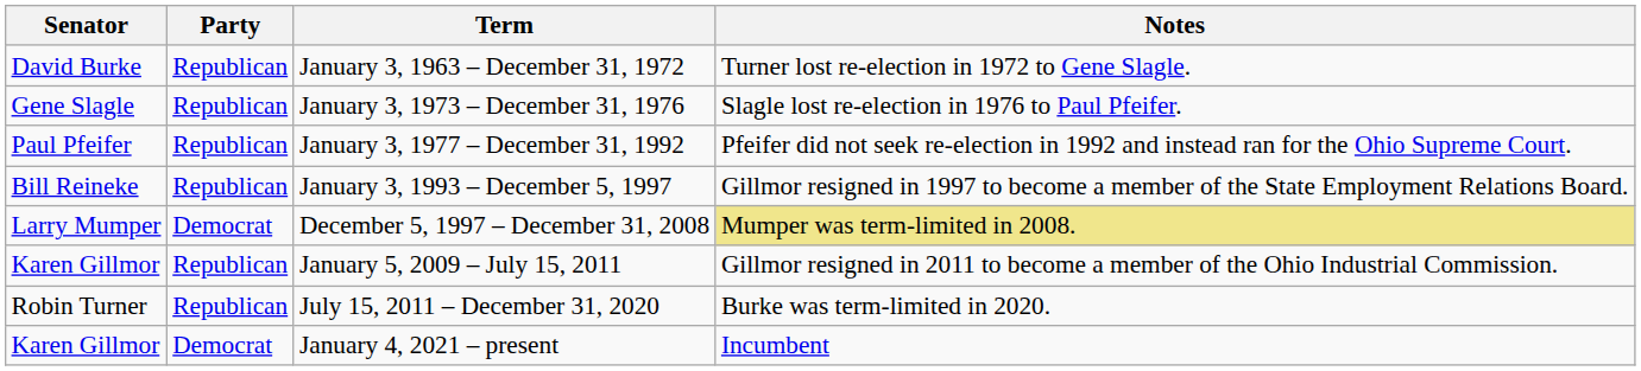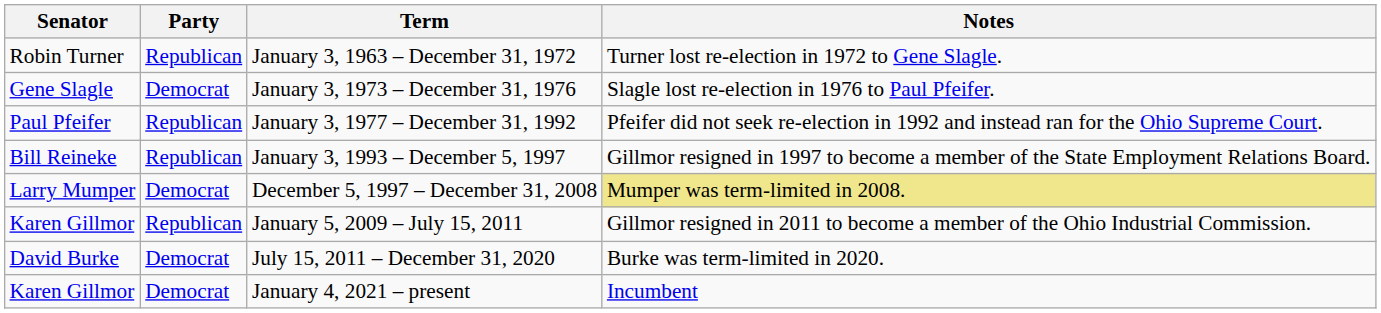January 3, 1963 – December 31, 1972 | Senator: David Burke -> Robin Turner
January 3, 1973 – December 31, 1976 | Party: Republican -> Democrat
July 15, 2011 – December 31, 2020 | Senator: Robin Turner -> David Burke
July 15, 2011 – December 31, 2020 | Party: Republican -> Democrat
